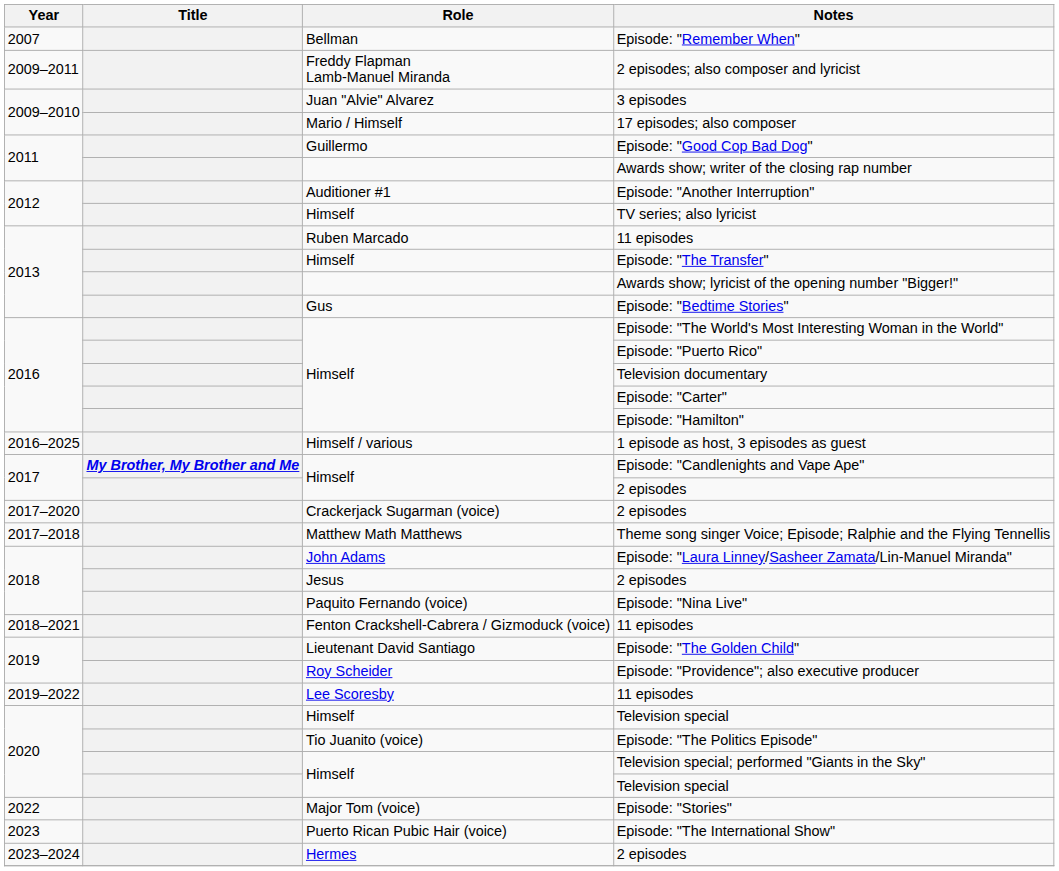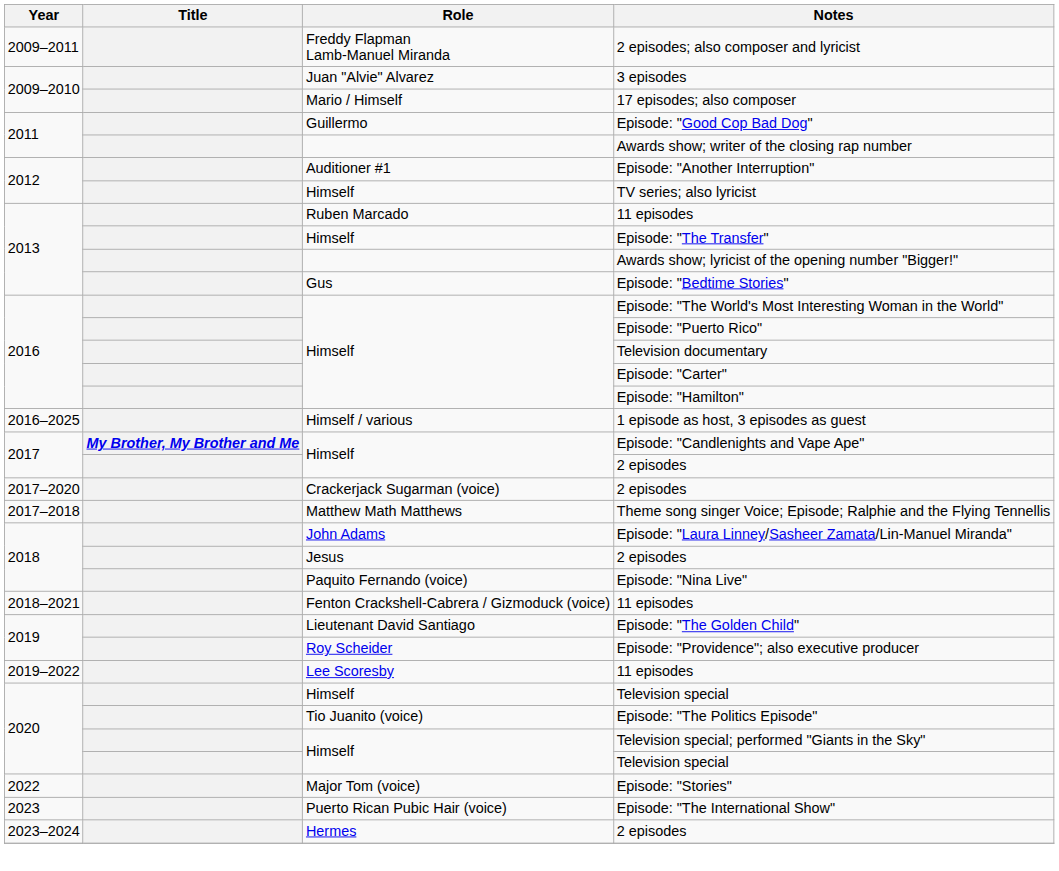- row: 2007 | Bellman | Episode: "Remember When"
